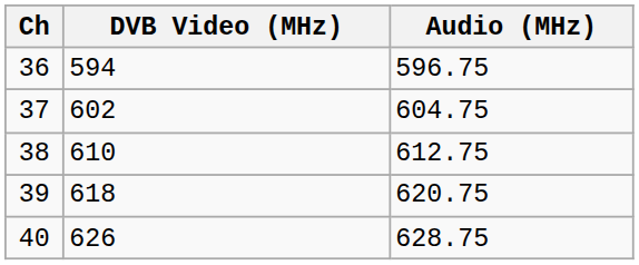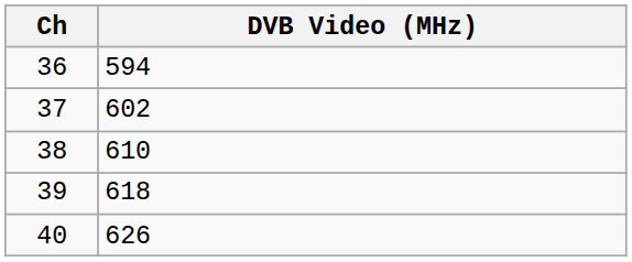- column: Audio (MHz) | 596.75 | 604.75 | 612.75 | 620.75 | 628.75
